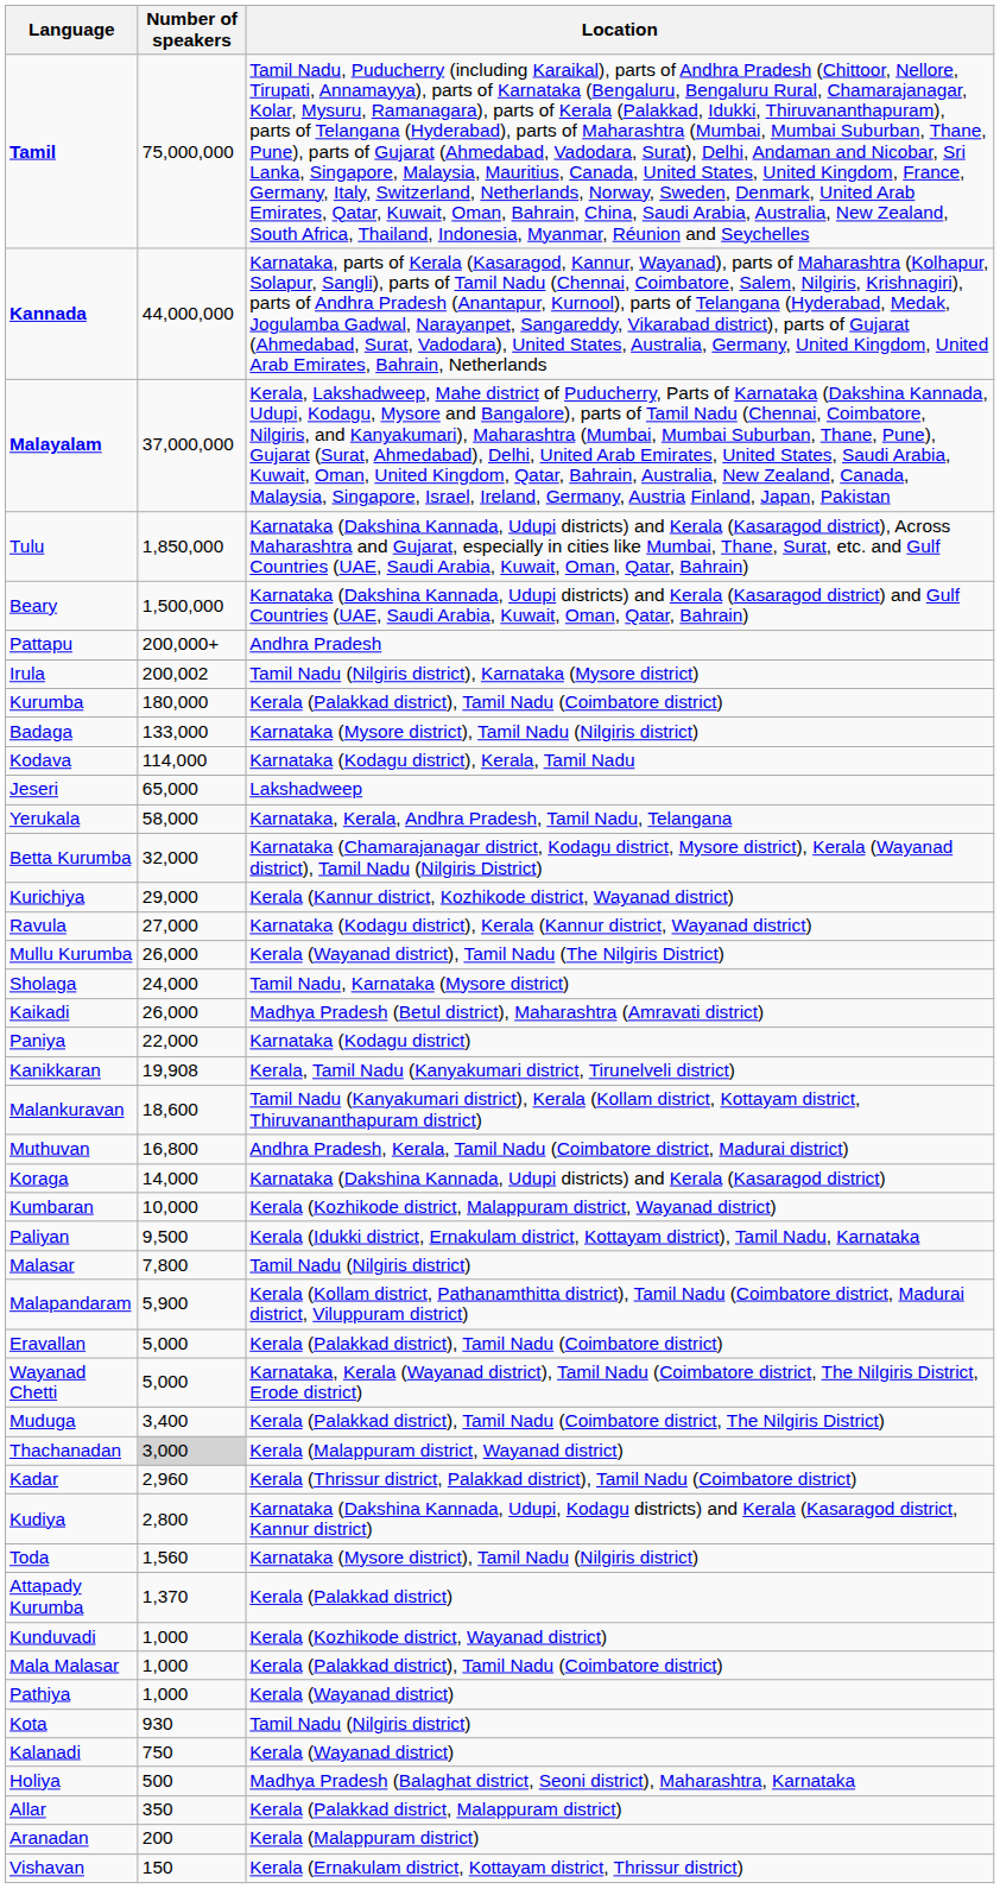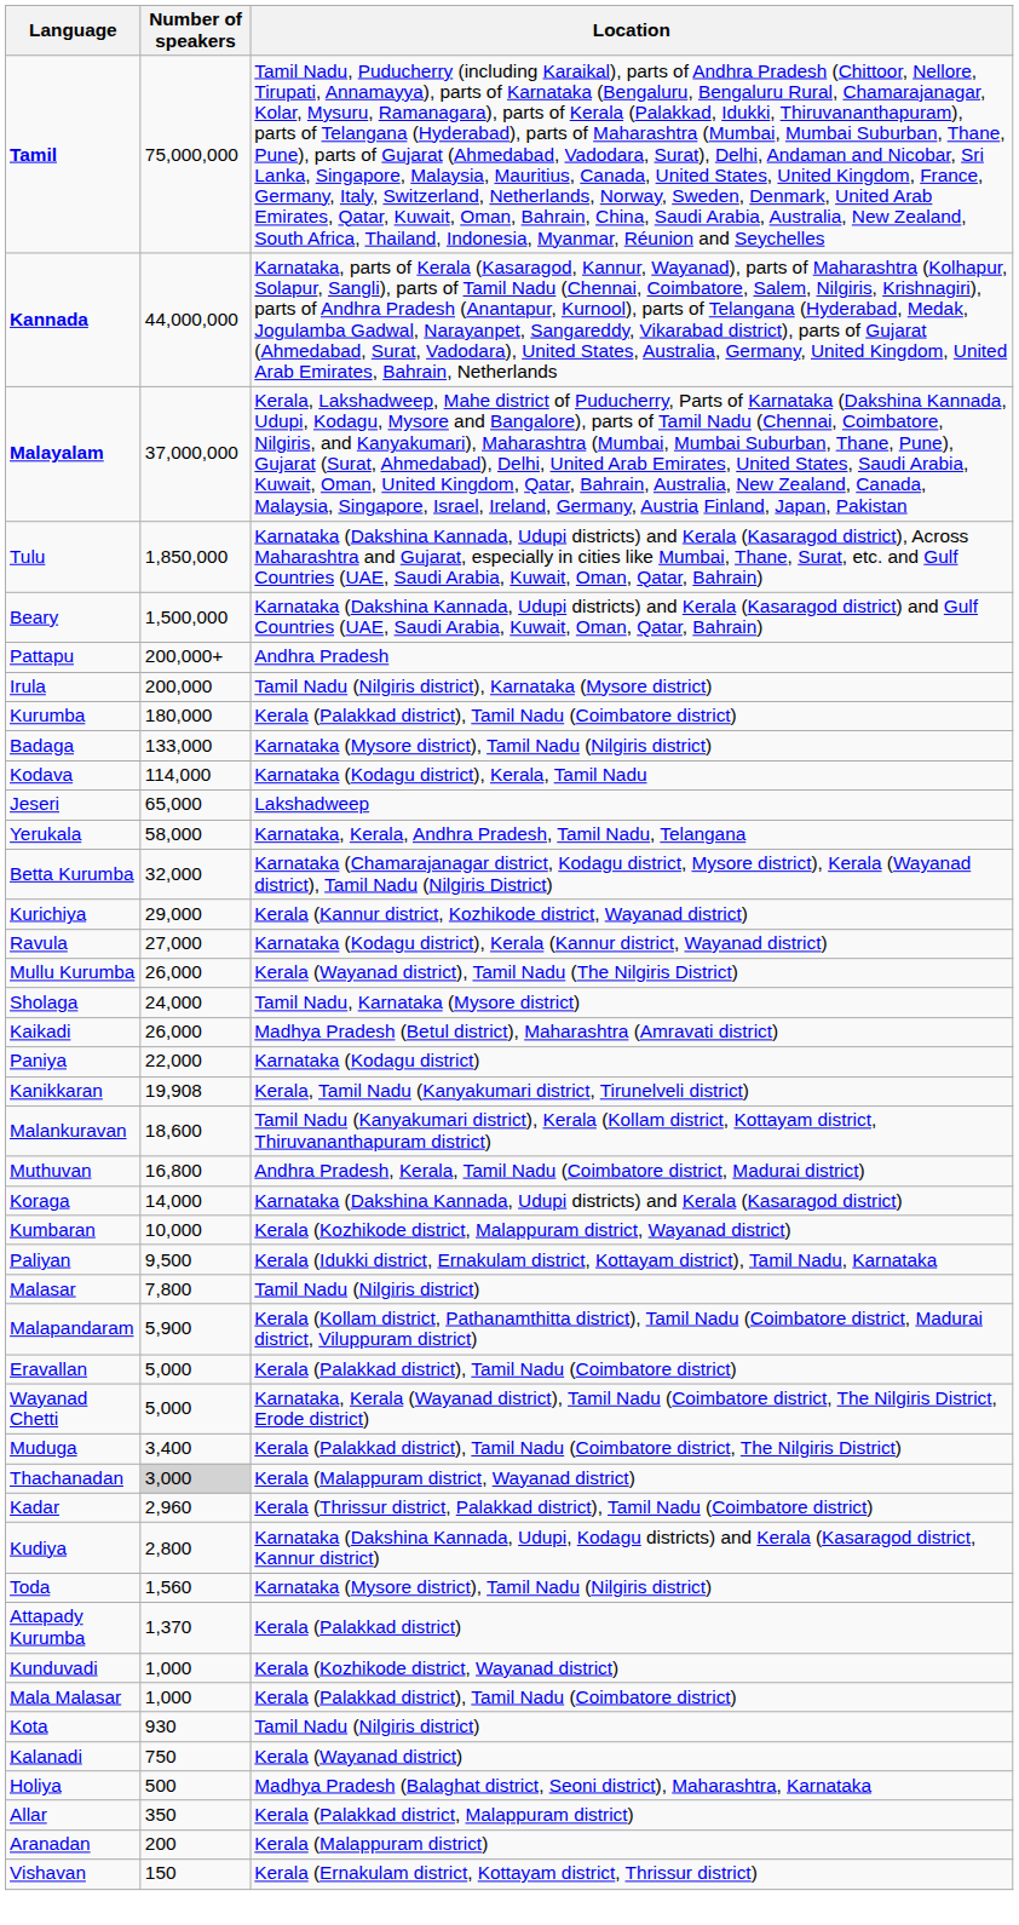Irula | Number of speakers: 200,002 -> 200,000
- row: Pathiya | 1,000 | Kerala (Wayanad district)
